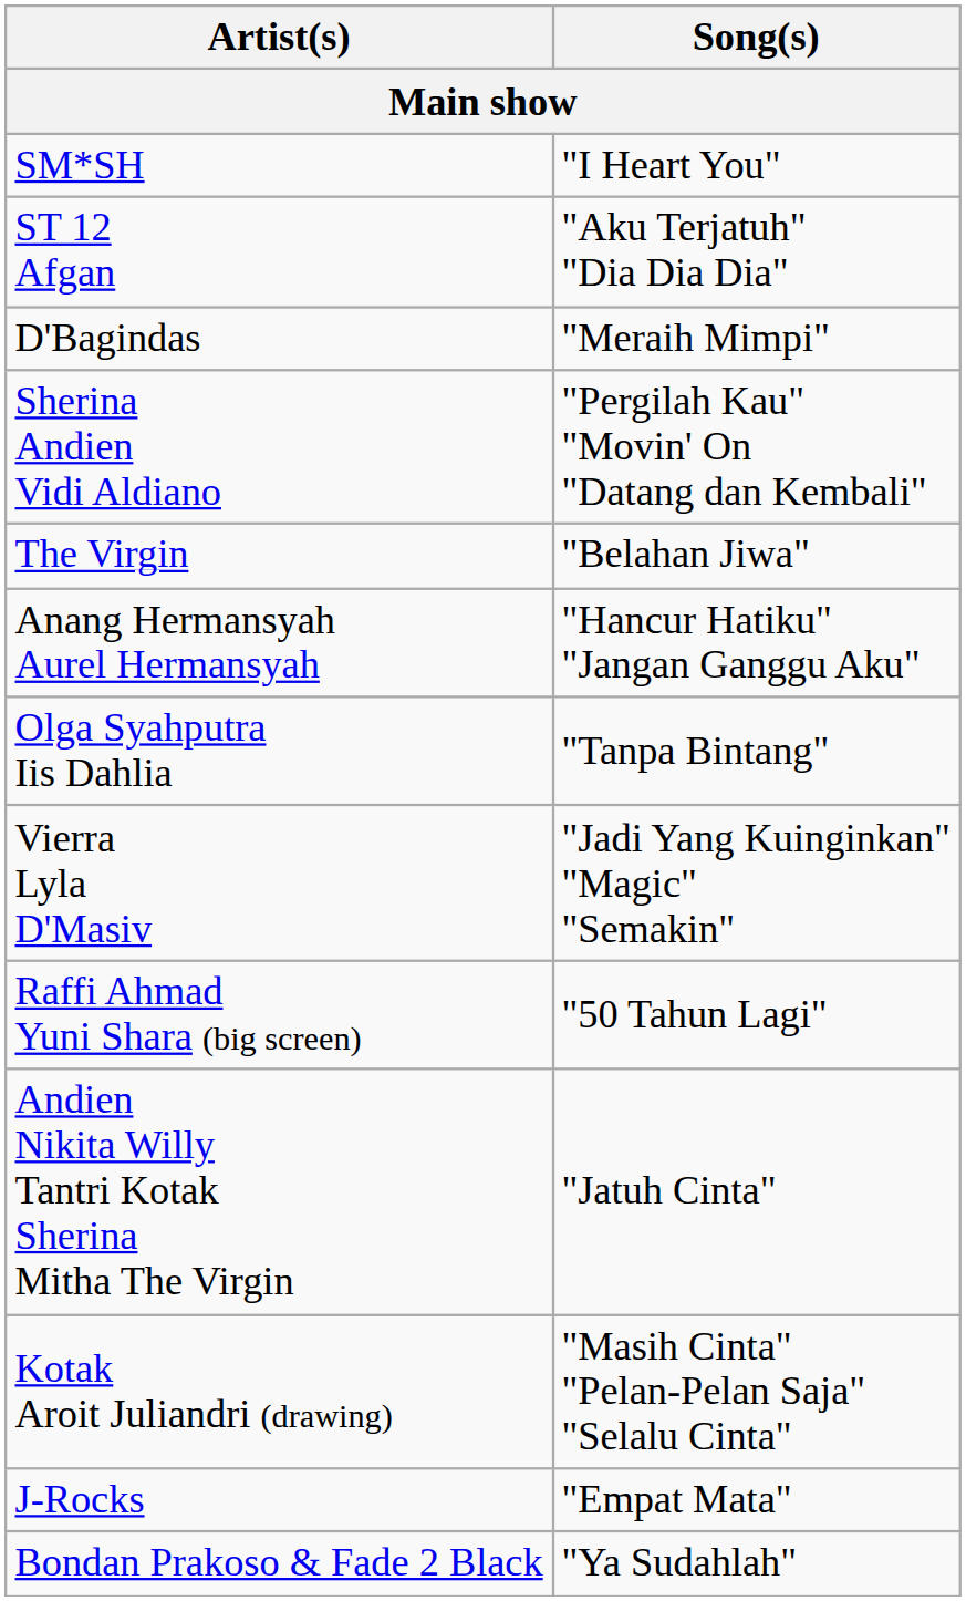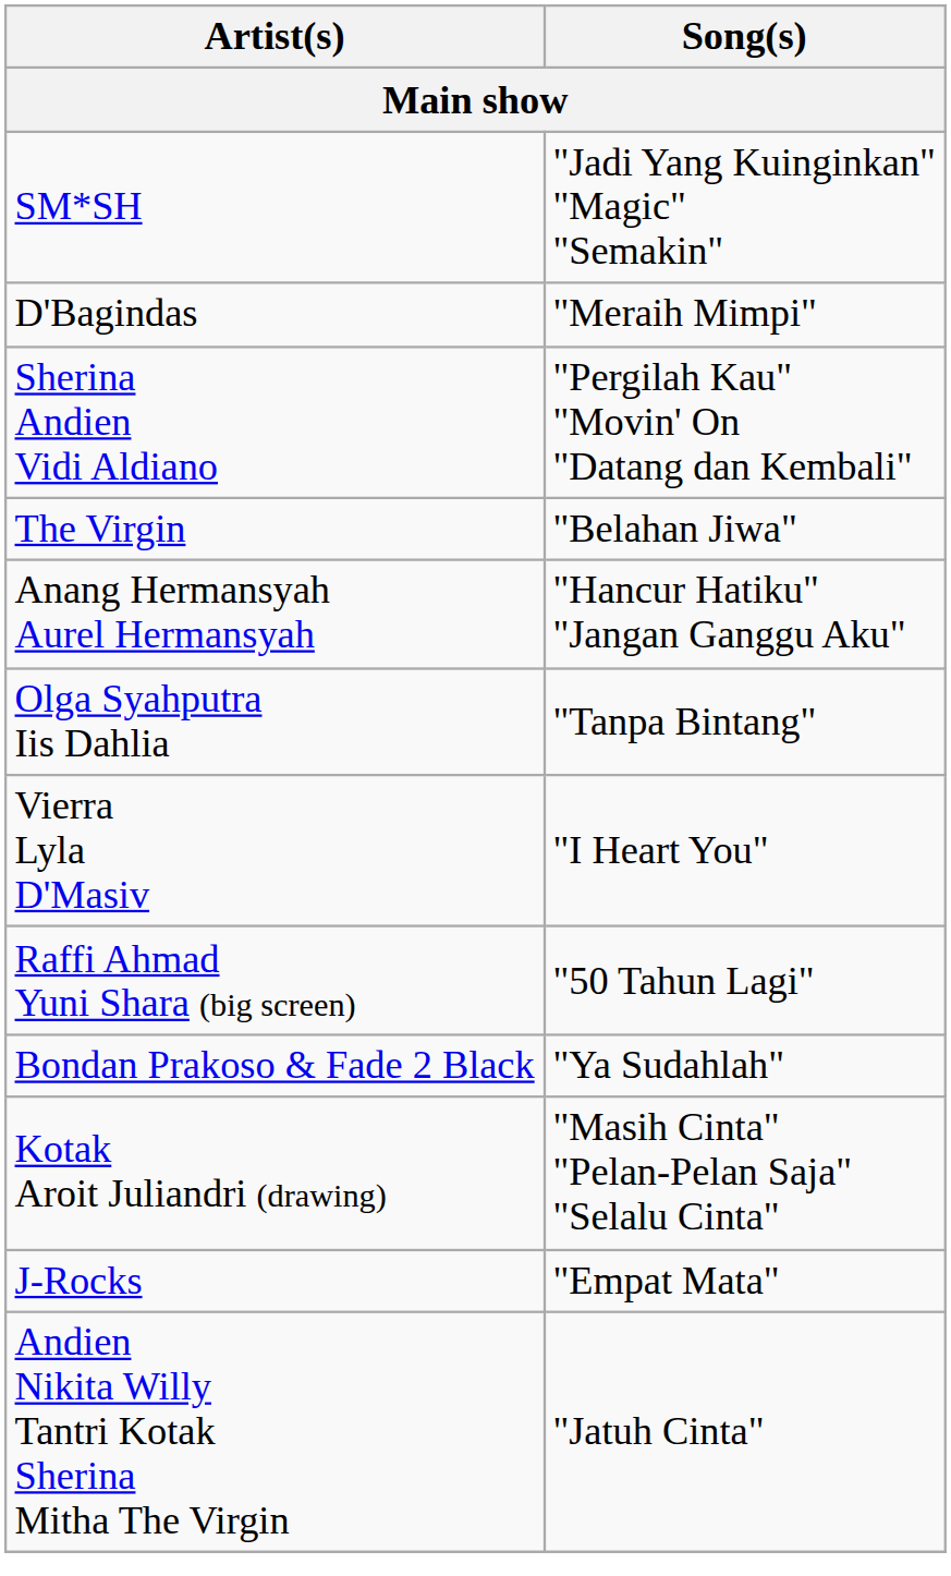SM*SH | Song(s): "I Heart You" -> "Jadi Yang Kuinginkan" "Magic" "Semakin"
- row: ST 12 Afgan | "Aku Terjatuh" "Dia Dia Dia"
Vierra Lyla D'Masiv | Song(s): "Jadi Yang Kuinginkan" "Magic" "Semakin" -> "I Heart You"
rows swapped: Andien Nikita Willy Tantri Kotak Sherina Mitha The Virgin <-> Bondan Prakoso & Fade 2 Black
